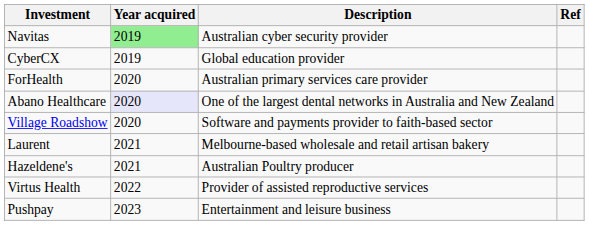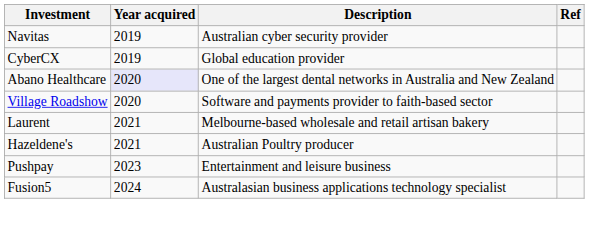Navitas | Year acquired: lightgreen background -> no background
- row: ForHealth | 2020 | Australian primary services care provider
- row: Virtus Health | 2022 | Provider of assisted reproductive services
+ row: Fusion5 | 2024 | Australasian business applications technology specialist
